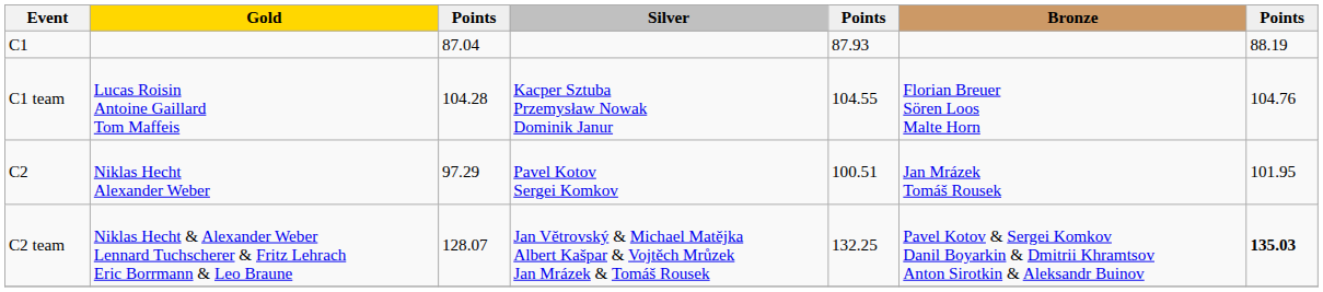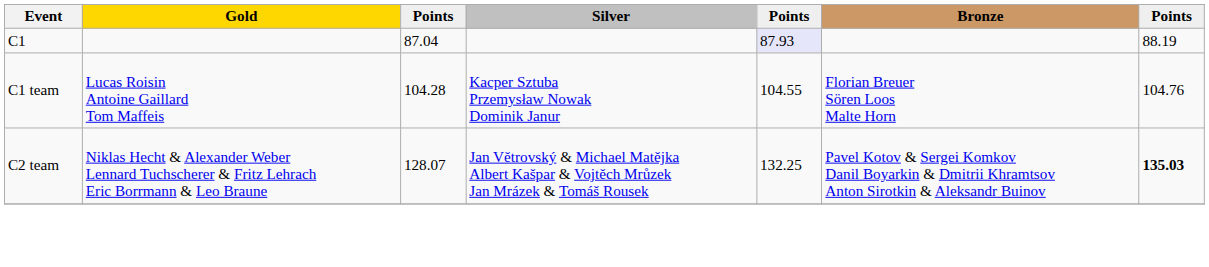C1 | column 5: no background -> lavender background
- row: C2 | Niklas Hecht Alexander Weber | 97.29 | Pavel Kotov Sergei Komkov | 100.51 | Jan Mrázek Tomáš Rousek | 101.95
